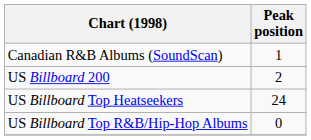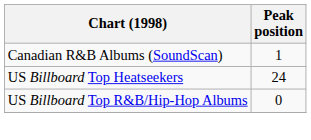- row: US Billboard 200 | 2
